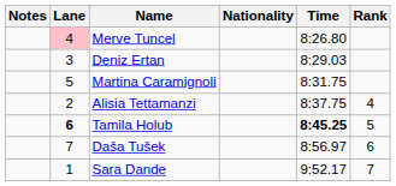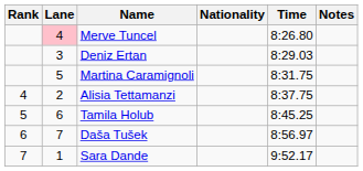columns swapped: Rank <-> Notes
Tamila Holub | Lane: bold -> normal
Tamila Holub | Time: bold -> normal
